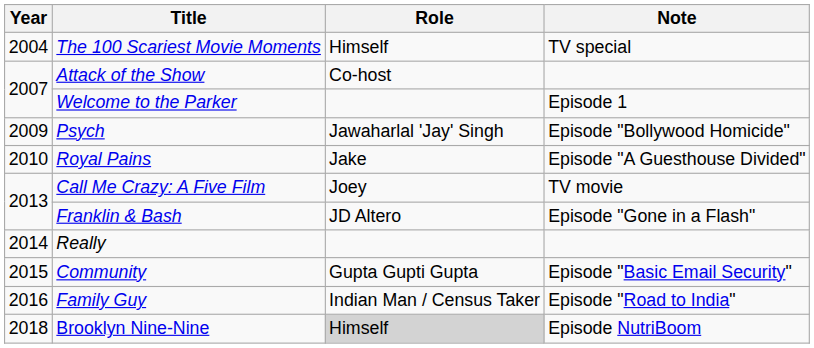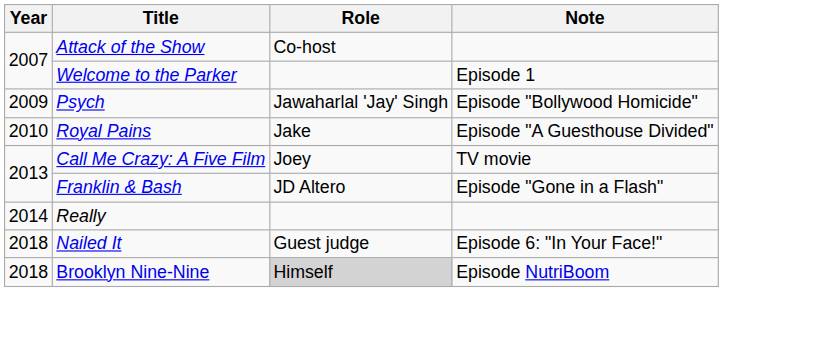- row: 2004 | The 100 Scariest Movie Moments | Himself | TV special
- row: 2015 | Community | Gupta Gupti Gupta | Episode "Basic Email Security"
- row: 2016 | Family Guy | Indian Man / Census Taker | Episode "Road to India"
+ row: 2018 | Nailed It | Guest judge | Episode 6: "In Your Face!"
